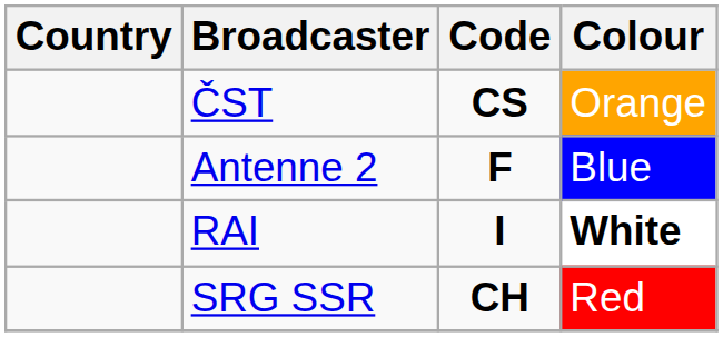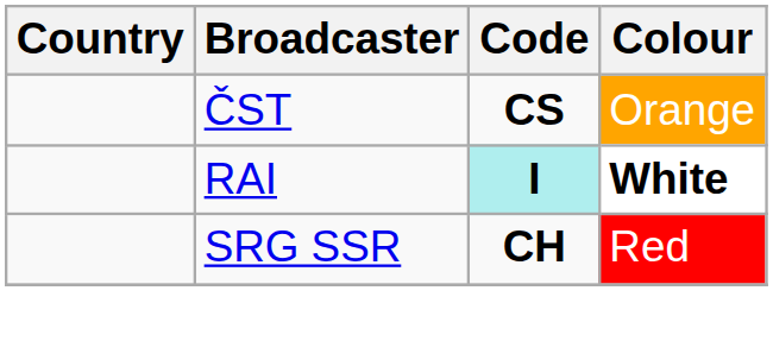- row: Antenne 2 | F | Blue
RAI | Code: no background -> paleturquoise background
